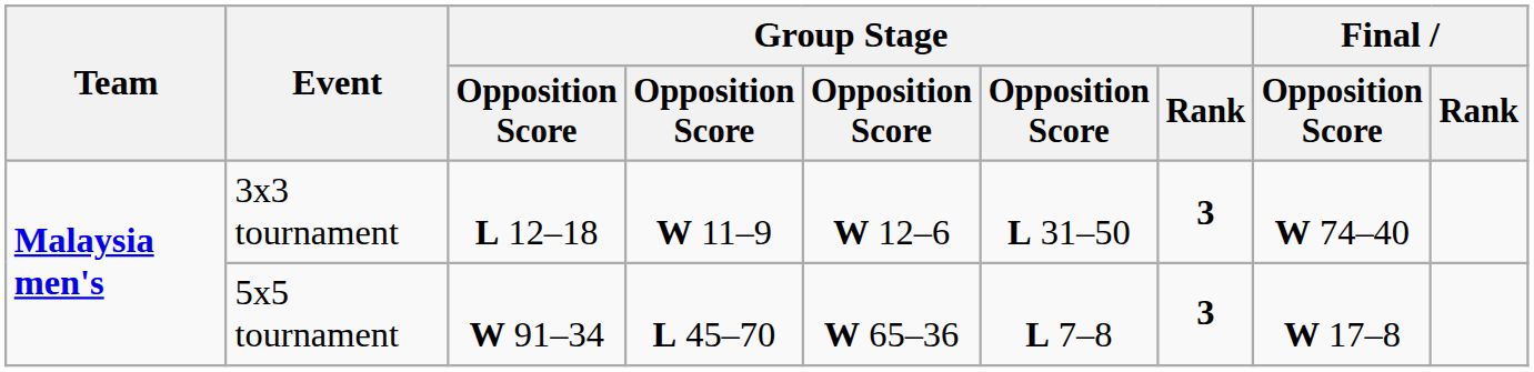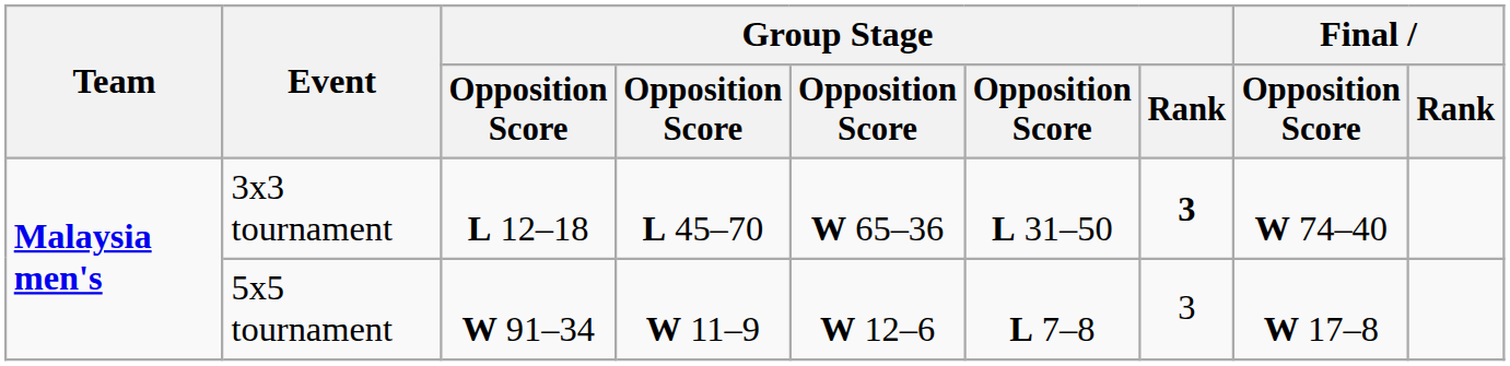3x3 tournament | column 4: W 11–9 -> L 45–70
3x3 tournament | column 5: W 12–6 -> W 65–36
5x5 tournament | column 4: L 45–70 -> W 11–9
5x5 tournament | column 5: W 65–36 -> W 12–6
5x5 tournament | Group Stage / Rank: bold -> normal
